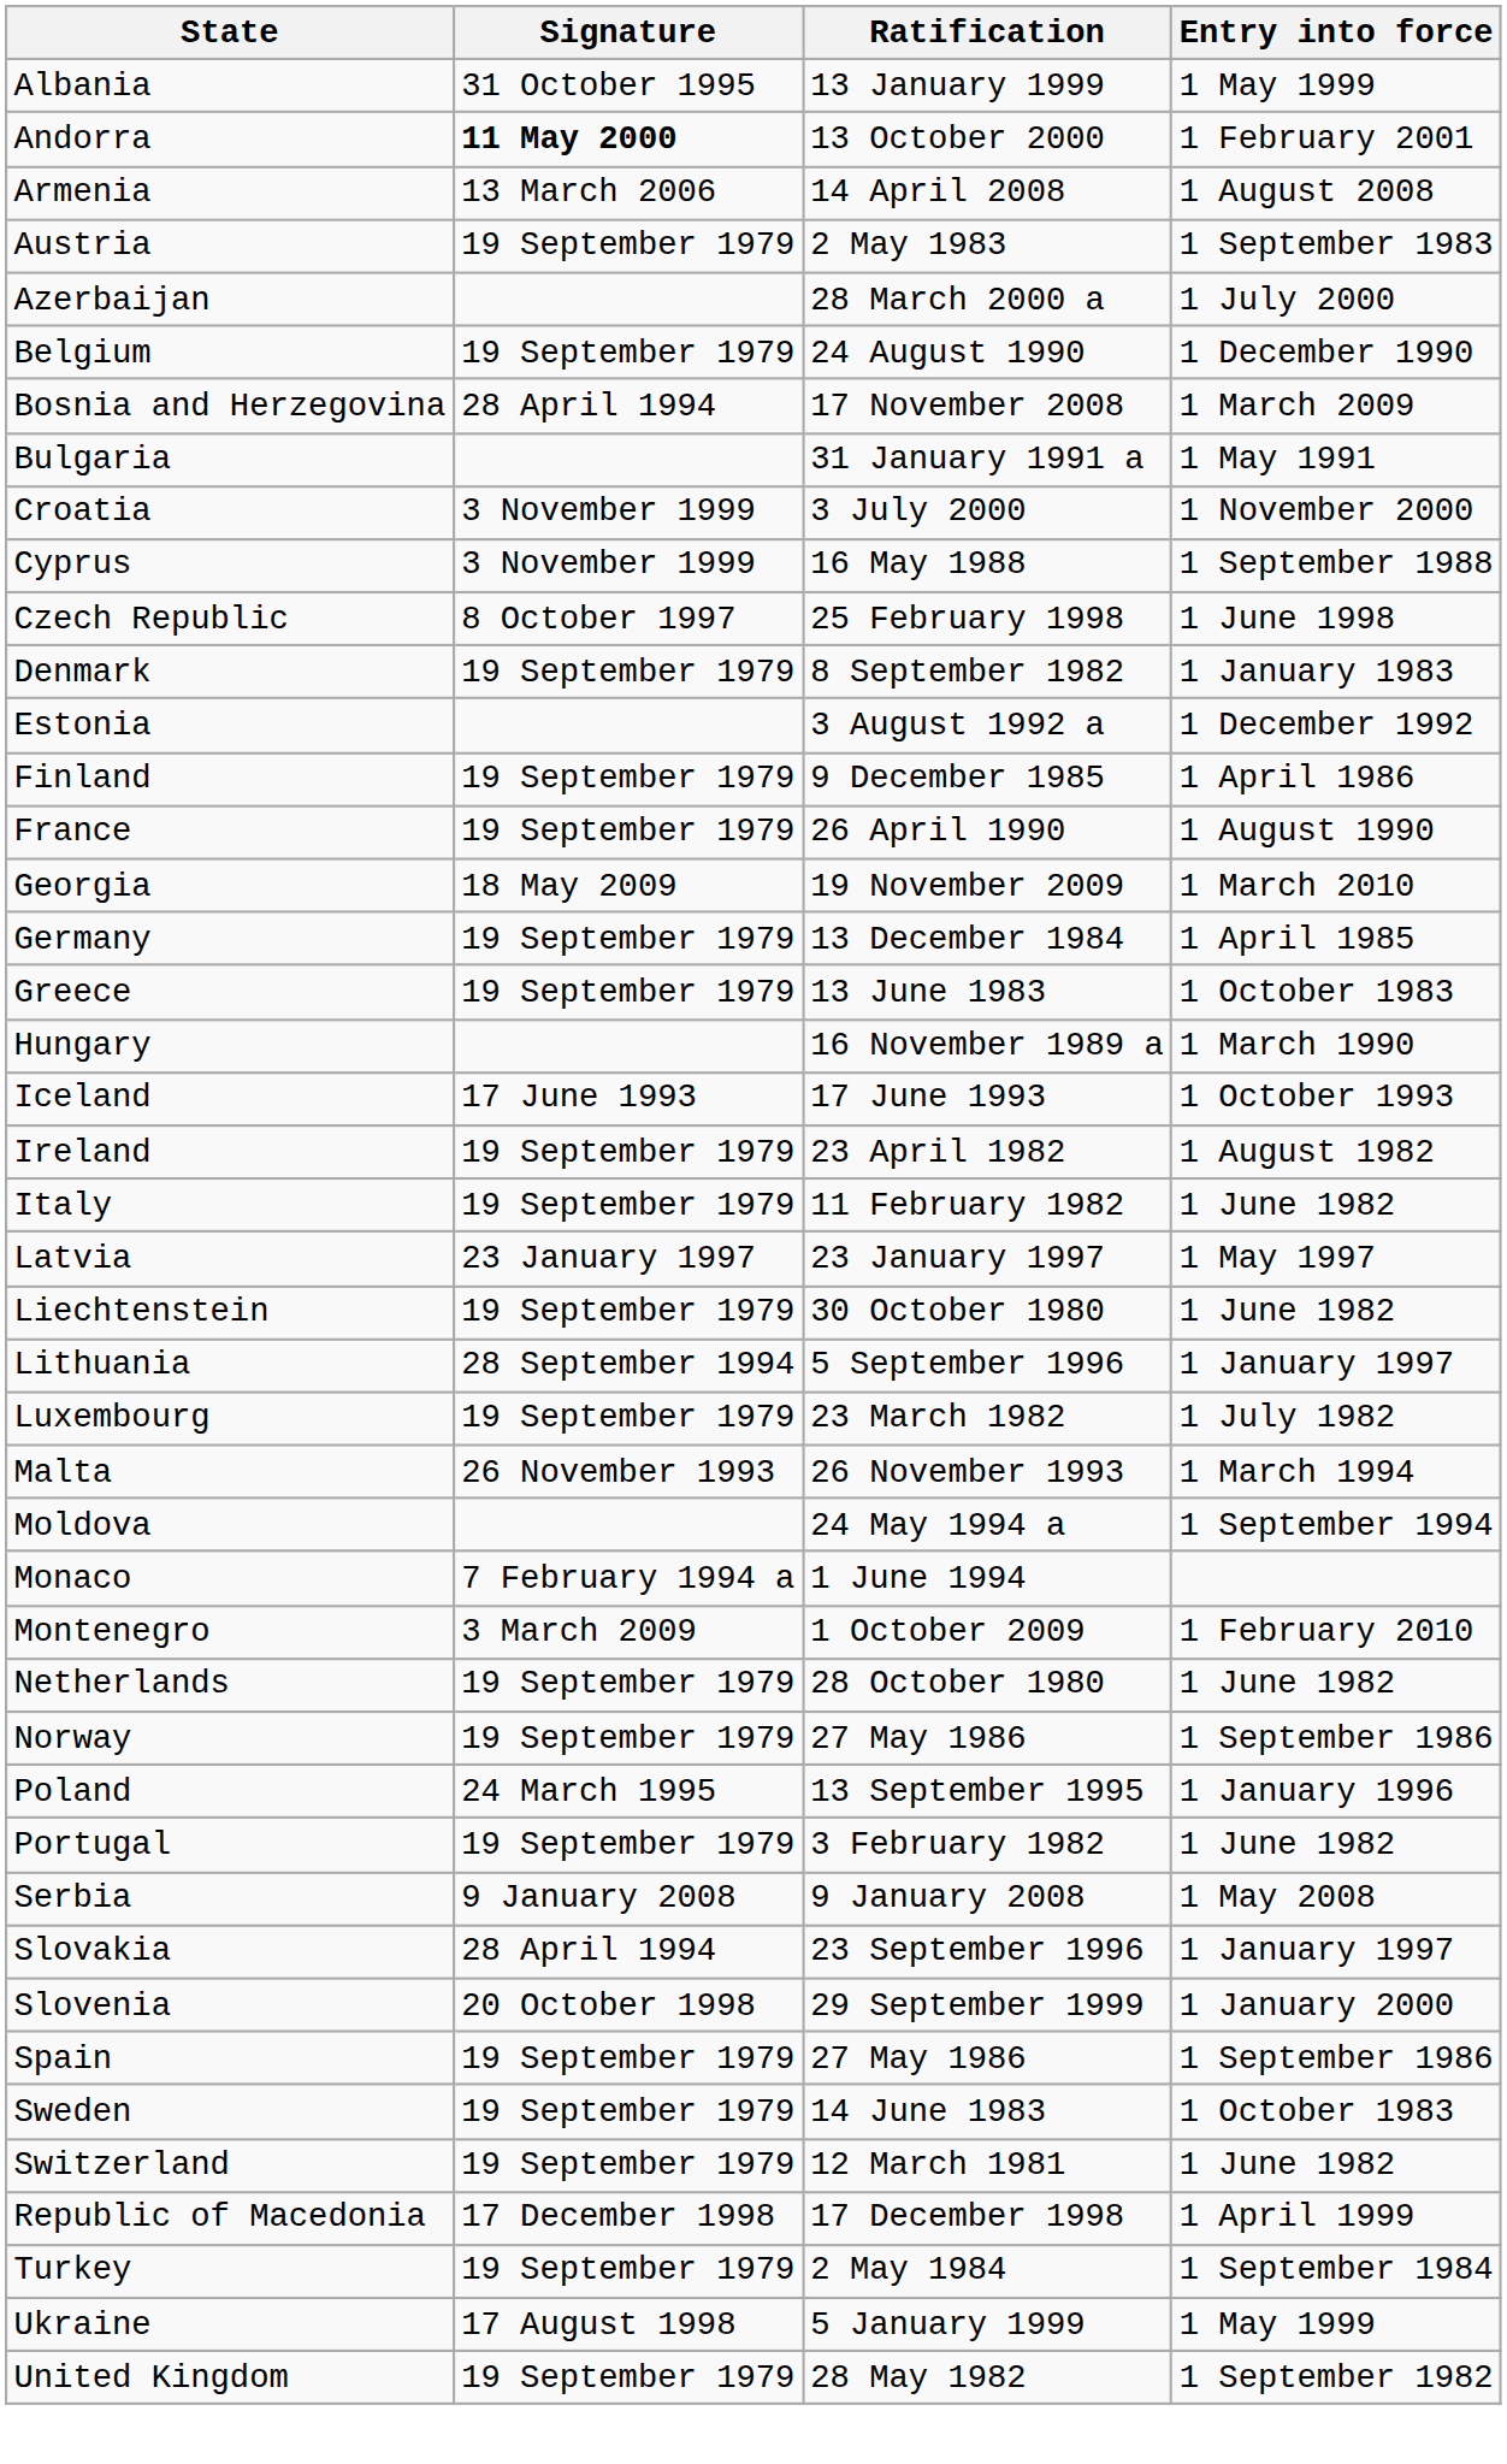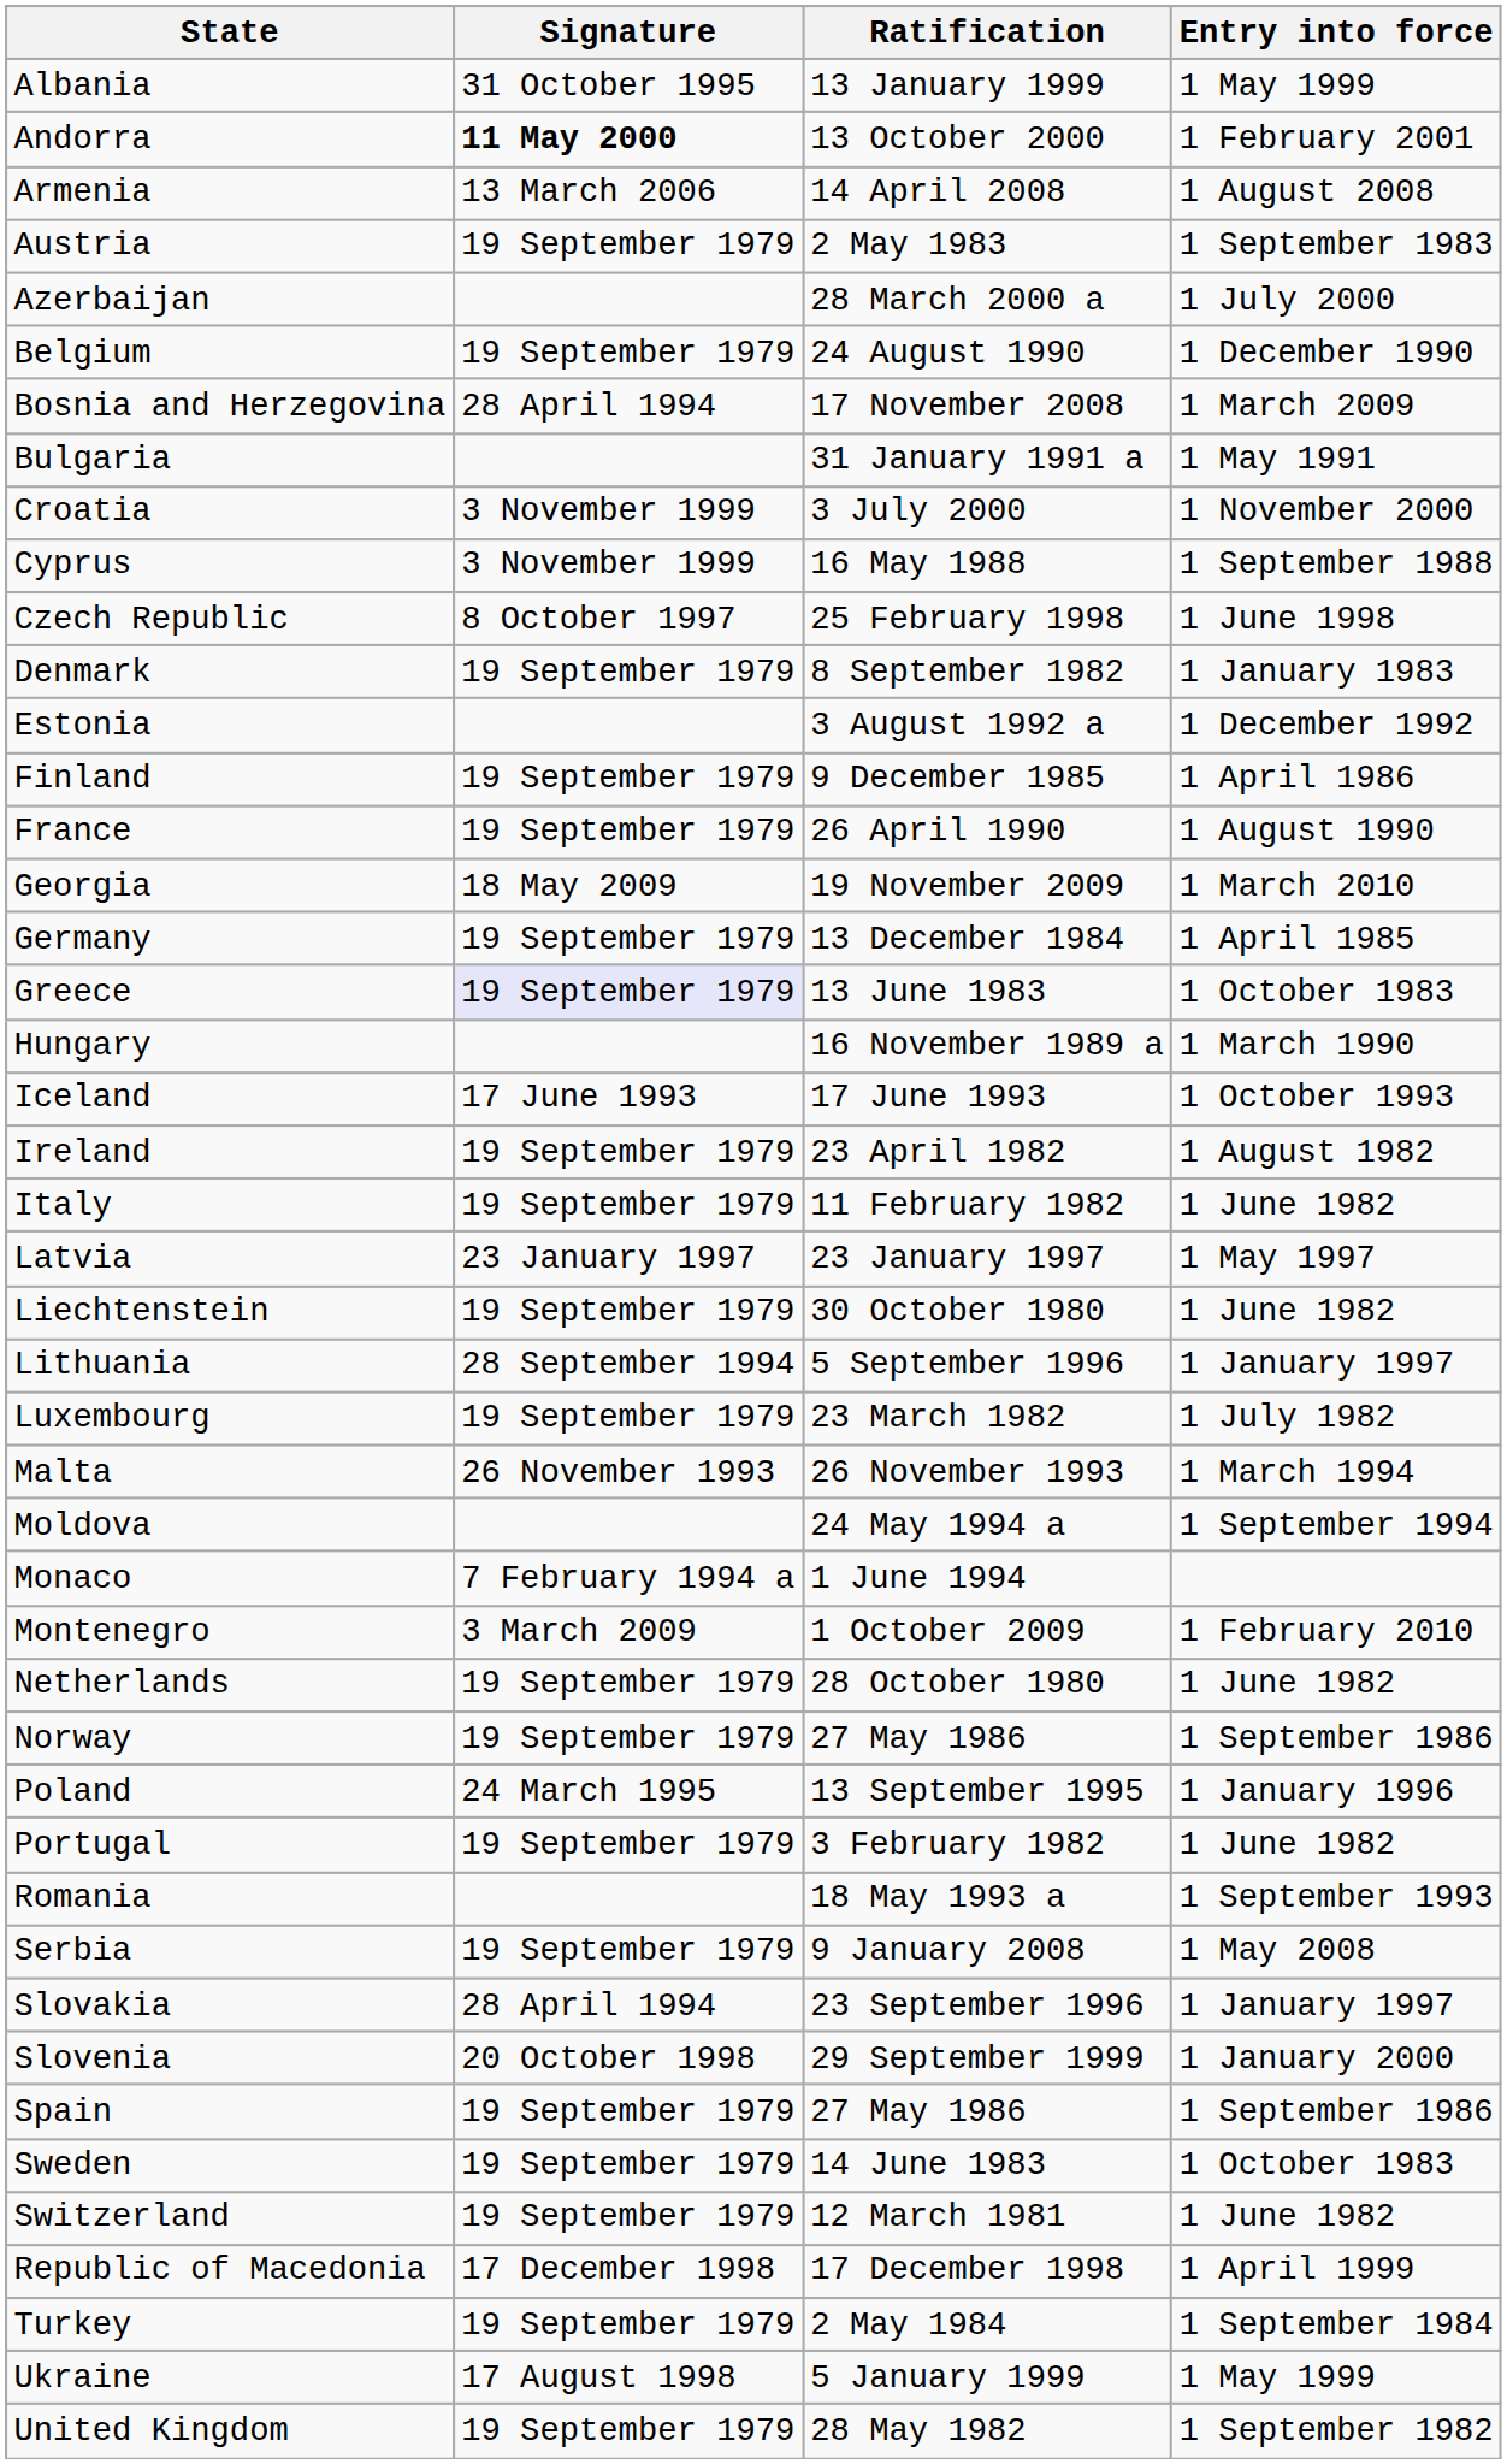Greece | Signature: no background -> lavender background
+ row: Romania | 18 May 1993 a | 1 September 1993
Serbia | Signature: 9 January 2008 -> 19 September 1979
